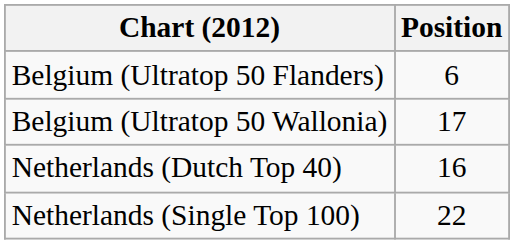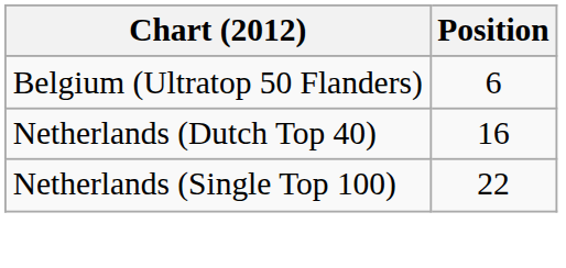- row: Belgium (Ultratop 50 Wallonia) | 17
